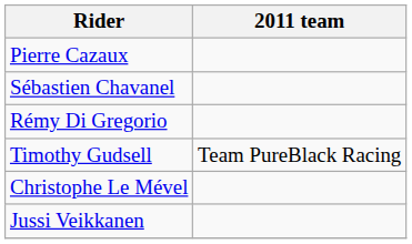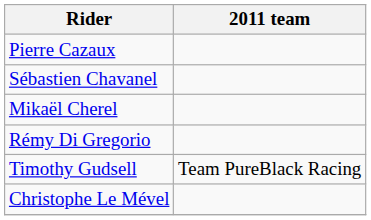+ row: Mikaël Cherel
- row: Jussi Veikkanen
